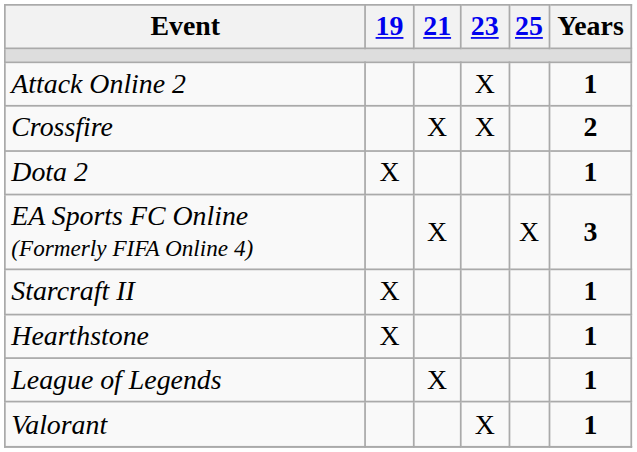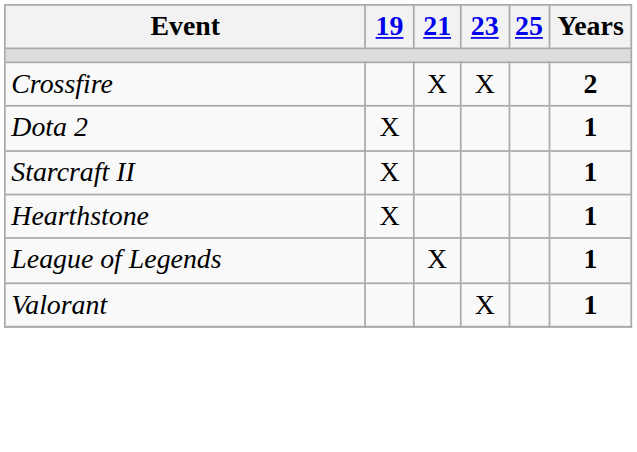- row: Attack Online 2 | X | 1
- row: EA Sports FC Online (Formerly FIFA Online 4) | X | X | 3
